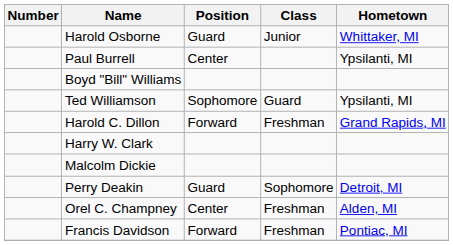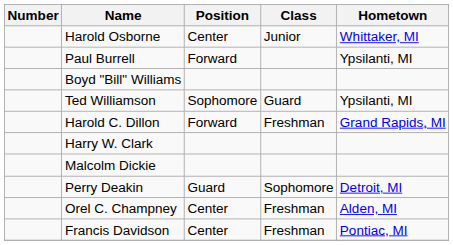Harold Osborne | Position: Guard -> Center
Paul Burrell | Position: Center -> Forward
Francis Davidson | Position: Forward -> Center
